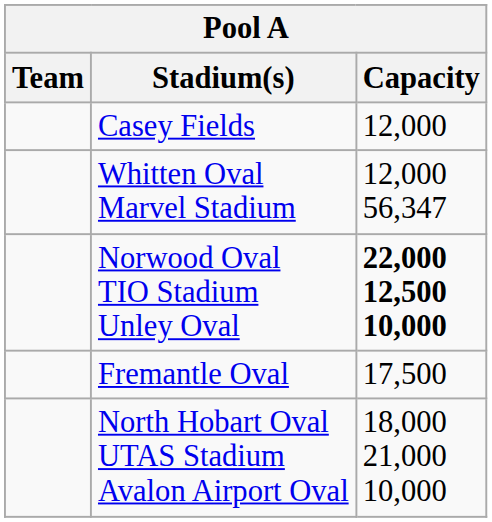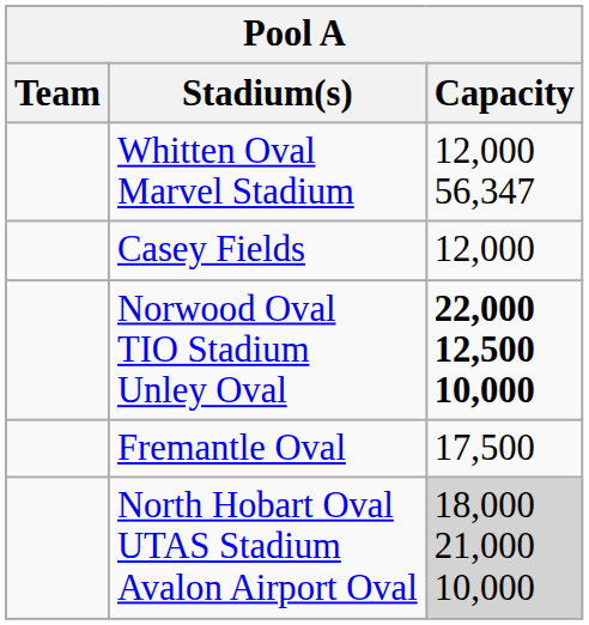rows swapped: Whitten Oval Marvel Stadium <-> Casey Fields
North Hobart Oval UTAS Stadium Avalon Airport Oval | Capacity: no background -> lightgrey background
